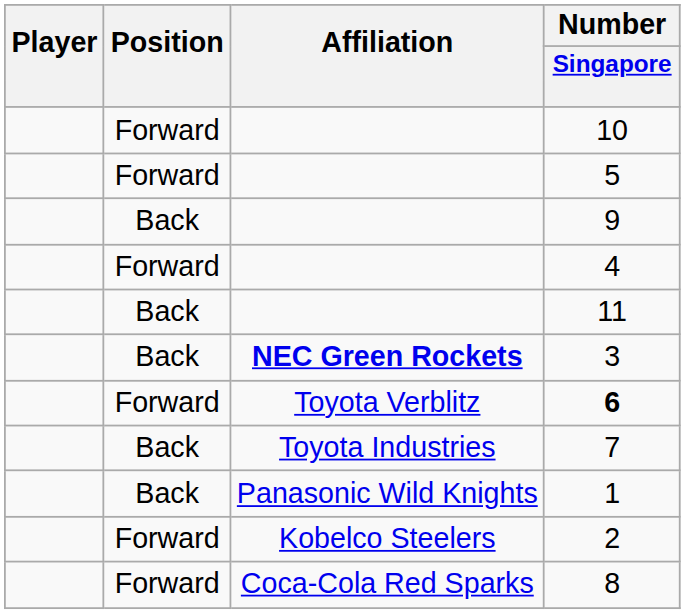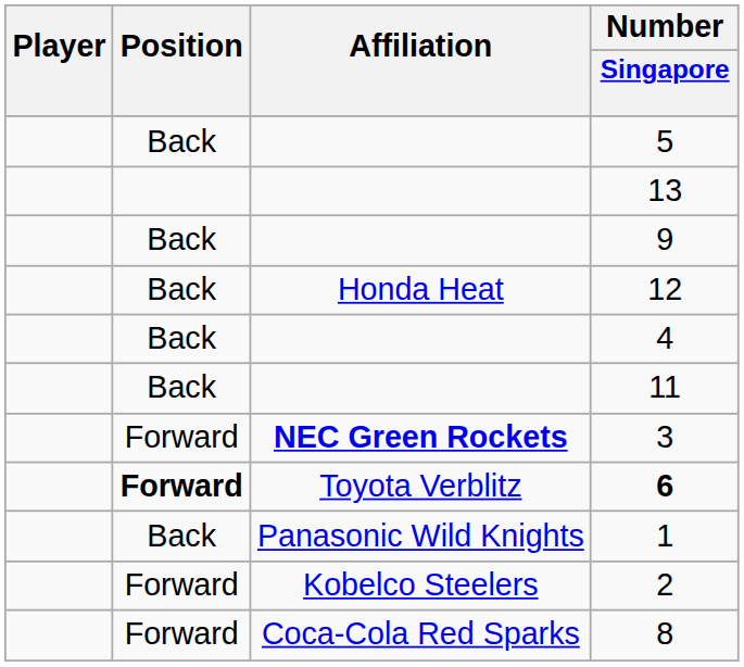- row: Forward | 10
5 | Position: Forward -> Back
+ row: 13
+ row: Back | Honda Heat | 12
4 | Position: Forward -> Back
3 | Position: Back -> Forward
6 | Position: normal -> bold
- row: Back | Toyota Industries | 7
